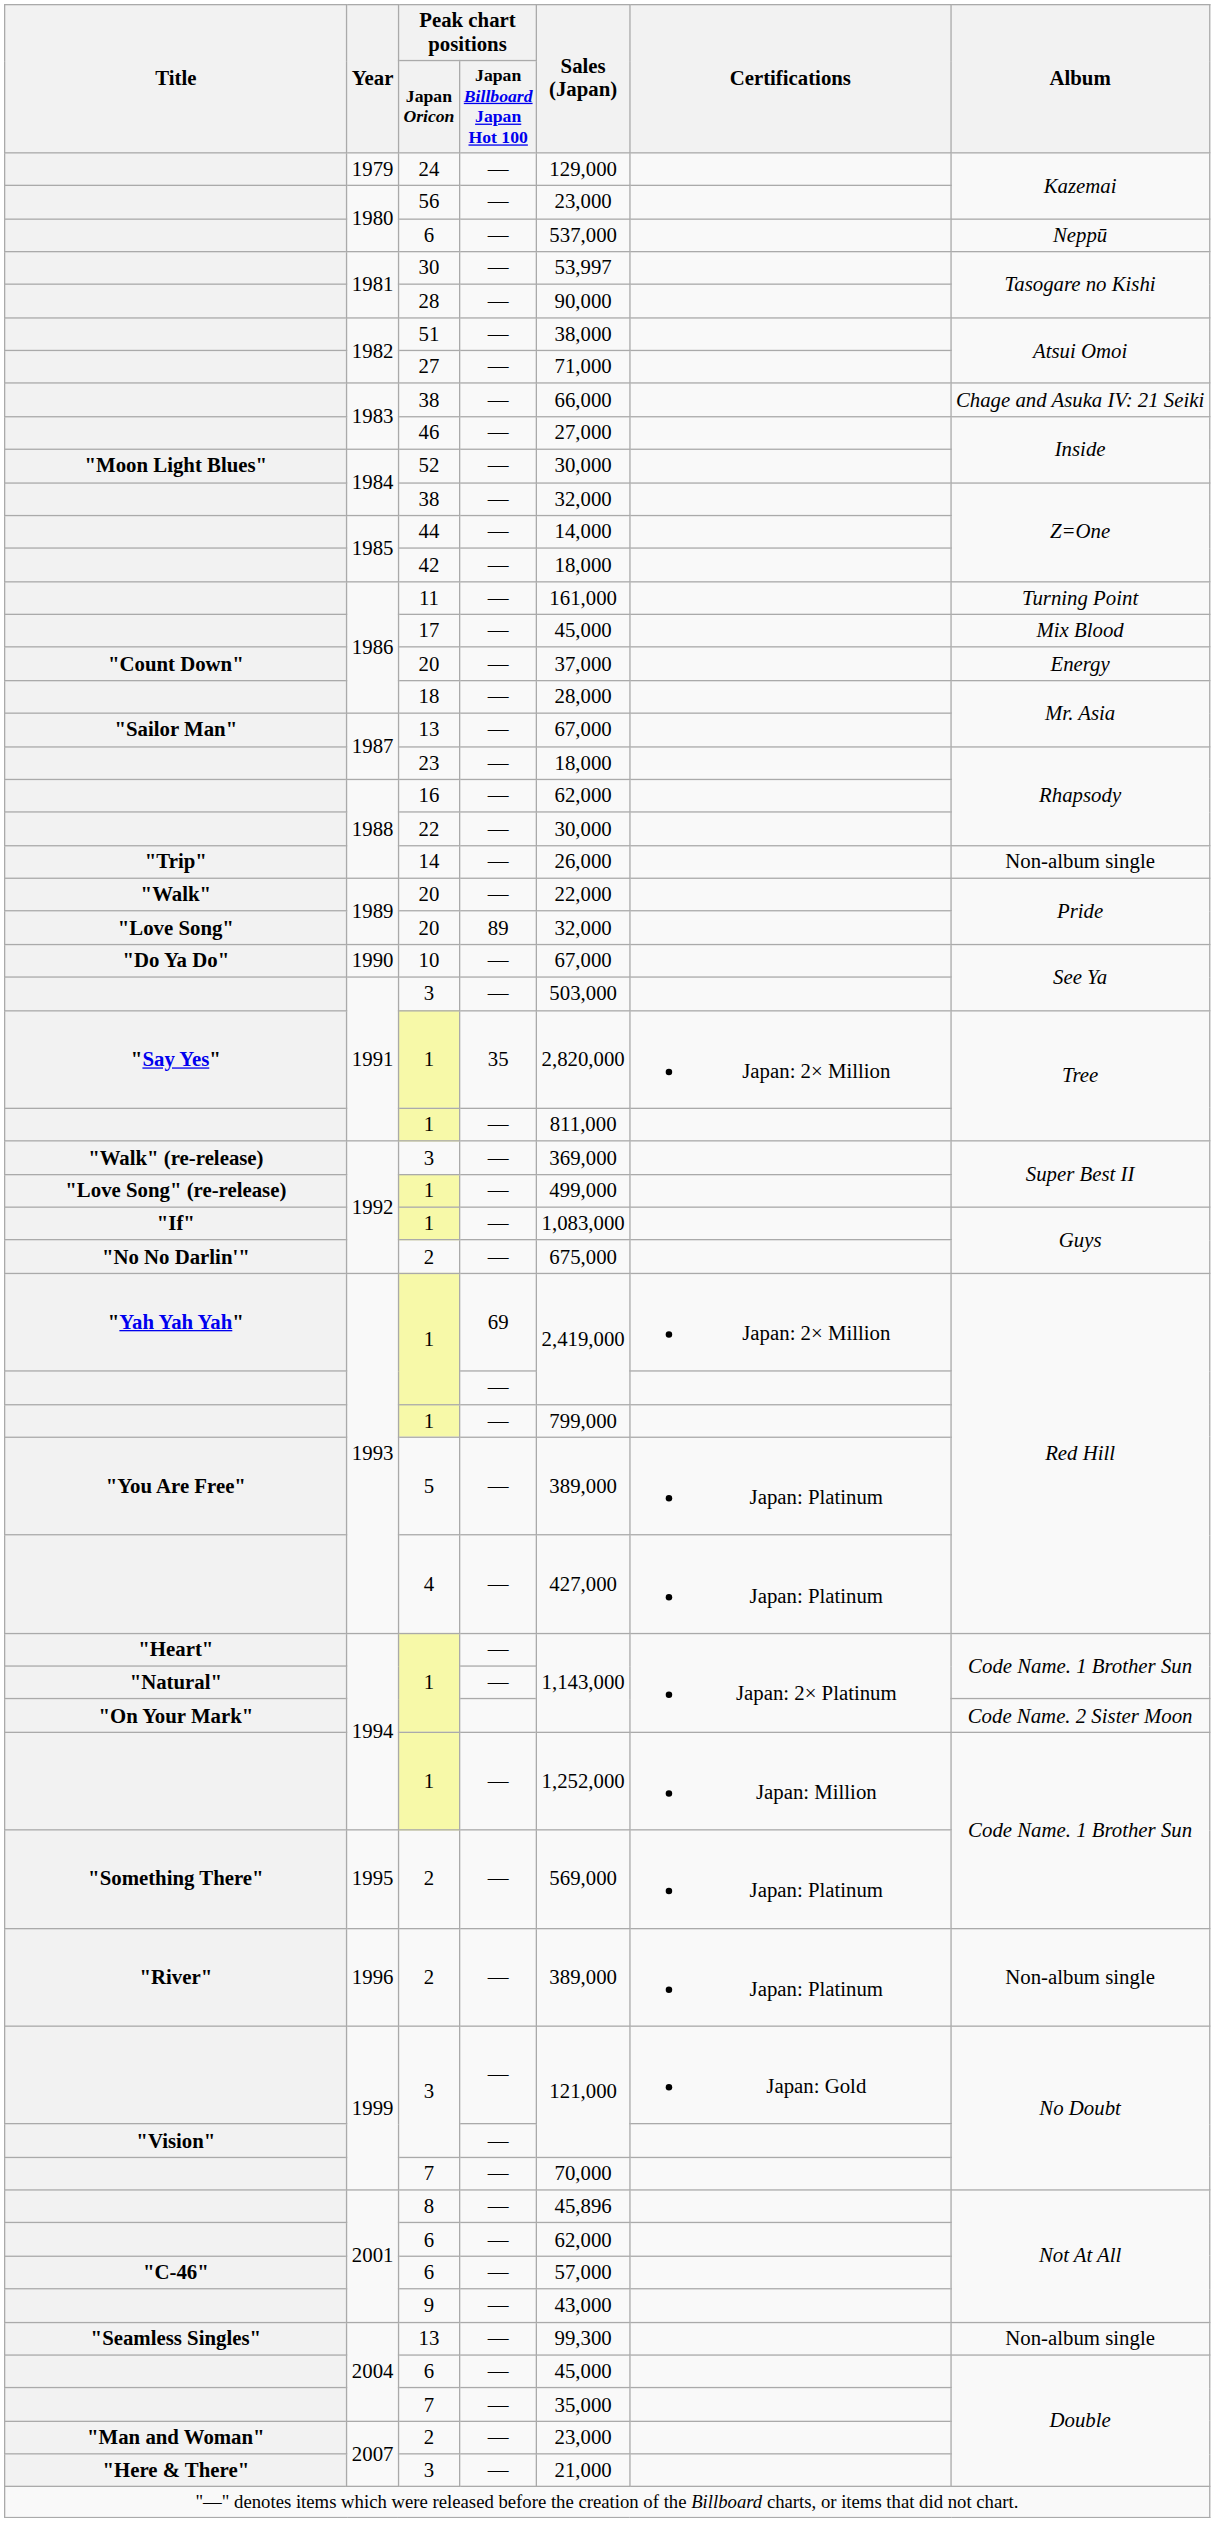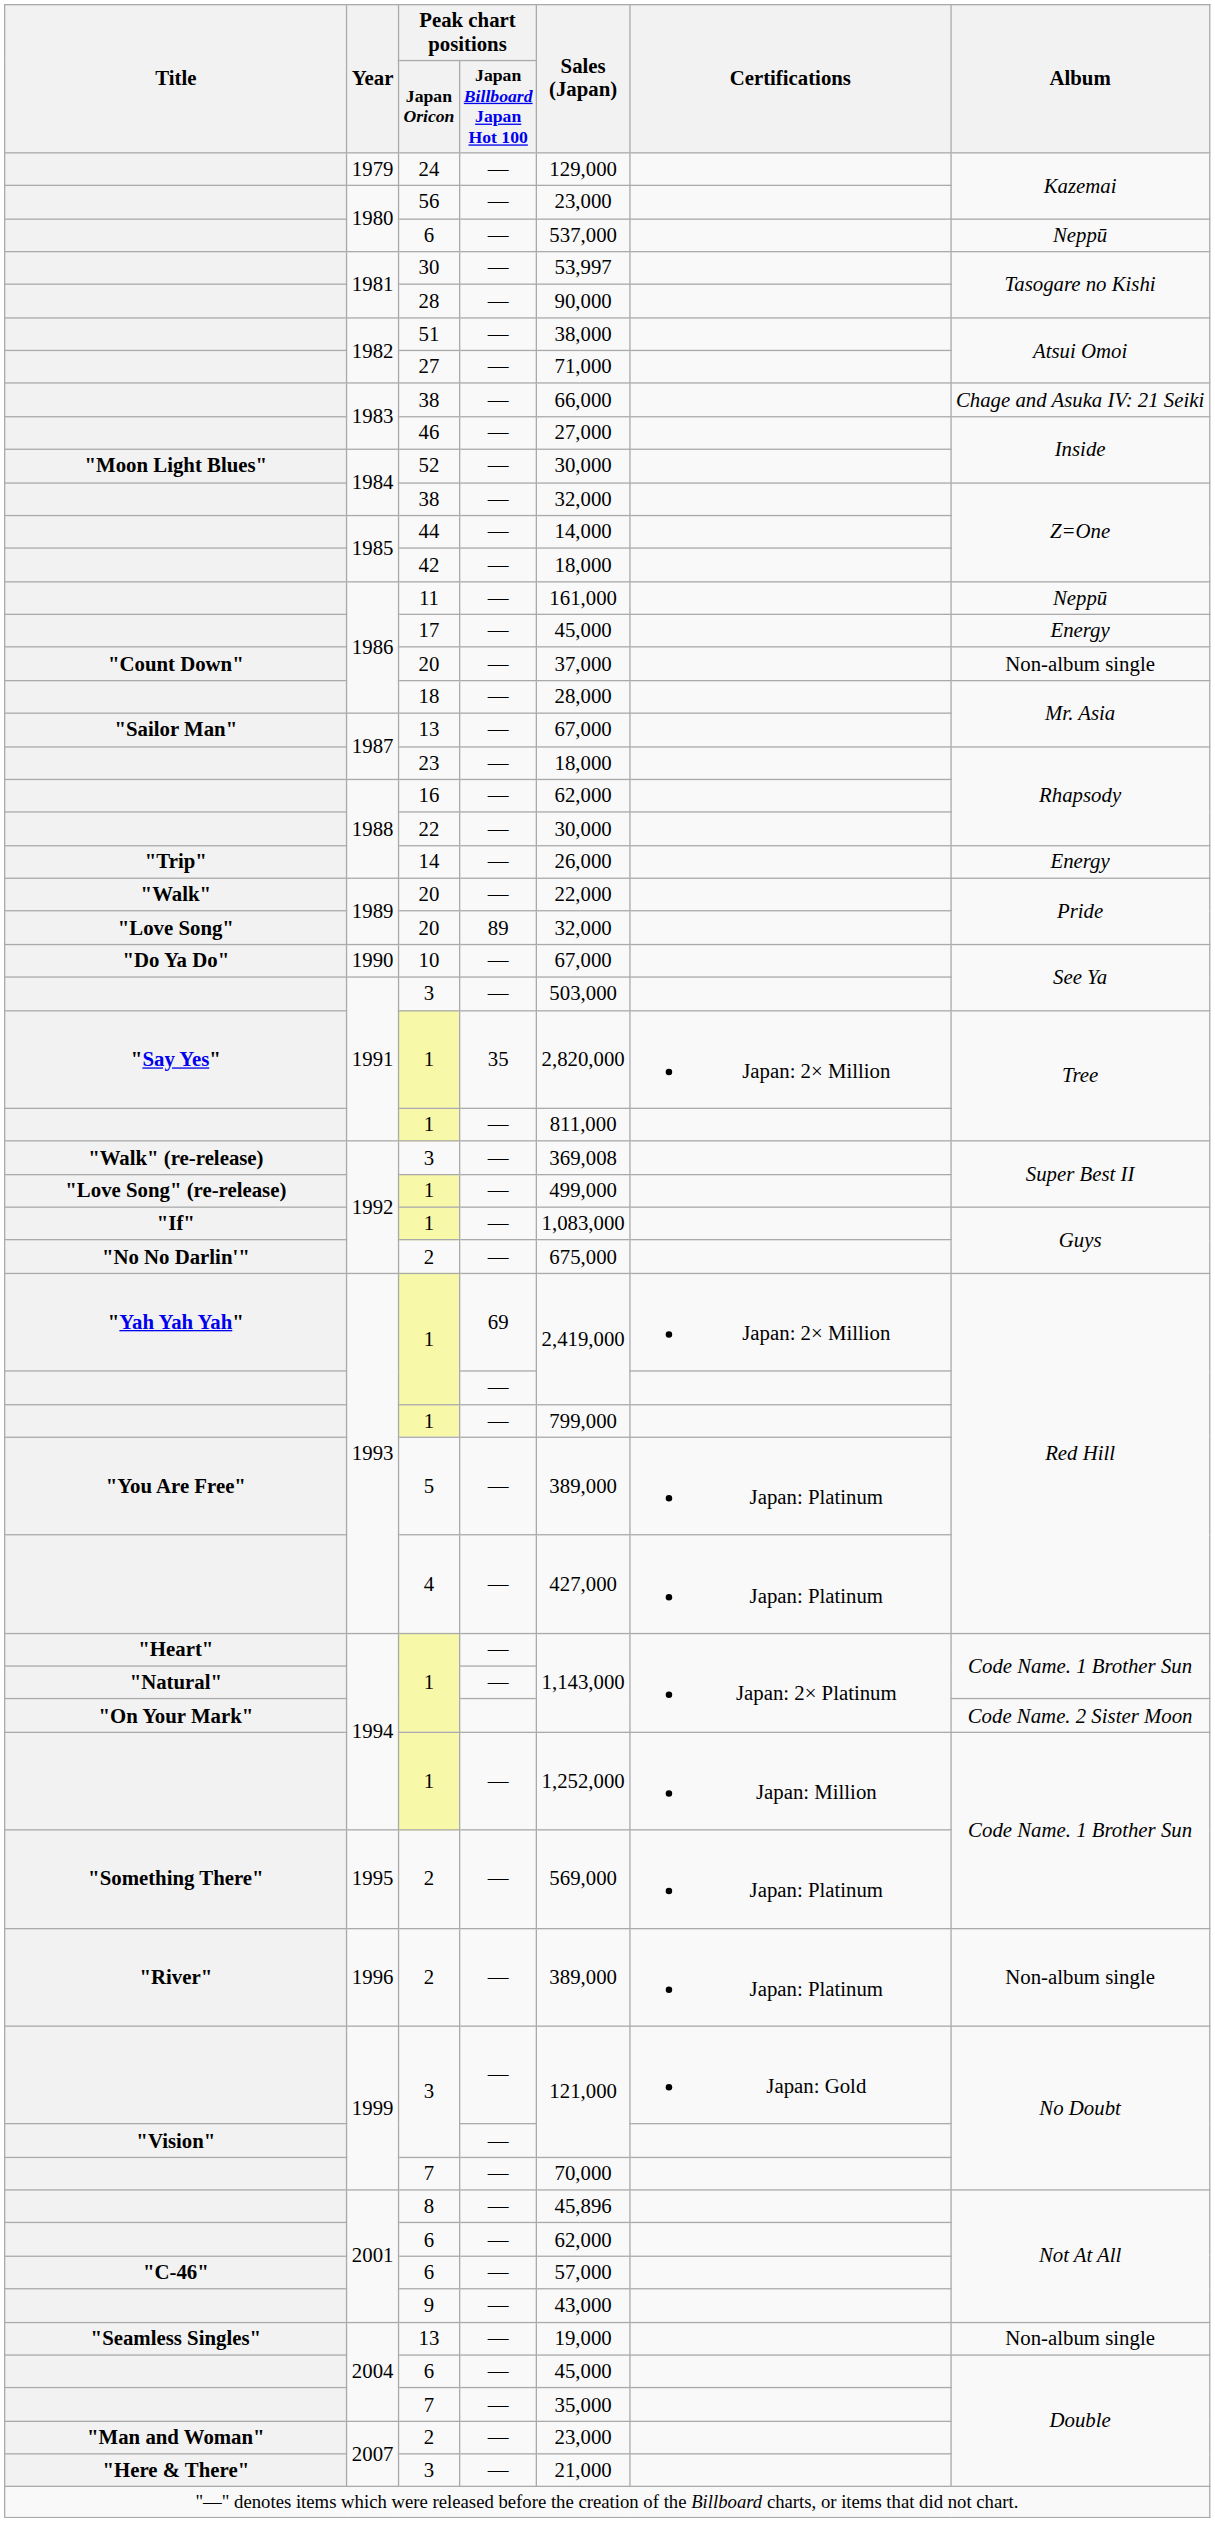11 | Album: Turning Point -> Neppū
17 | Album: Mix Blood -> Energy
"Count Down" / 20 | Album: Energy -> Non-album single
14 | Album: Non-album single -> Energy
"Walk" (re-release) / 3 | Sales (Japan): 369,000 -> 369,008
"Seamless Singles" / 13 | Sales (Japan): 99,300 -> 19,000
